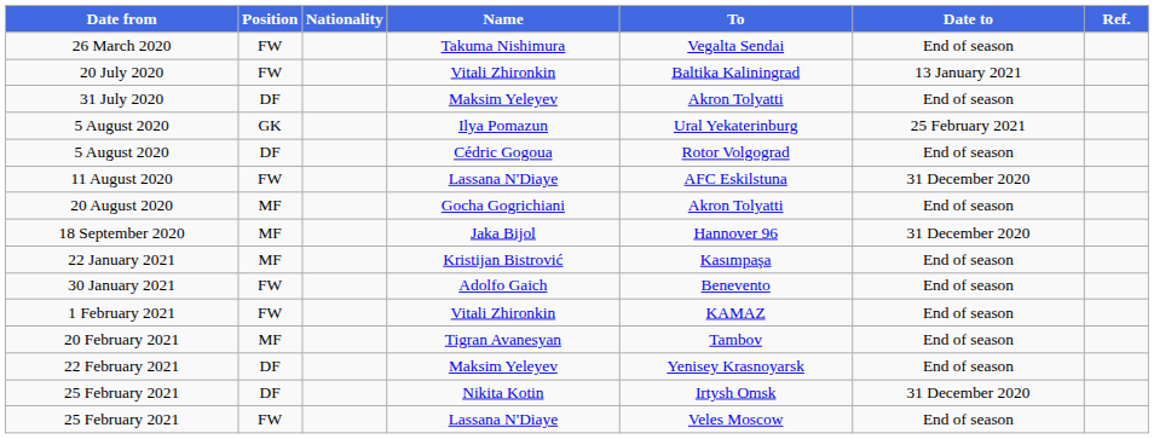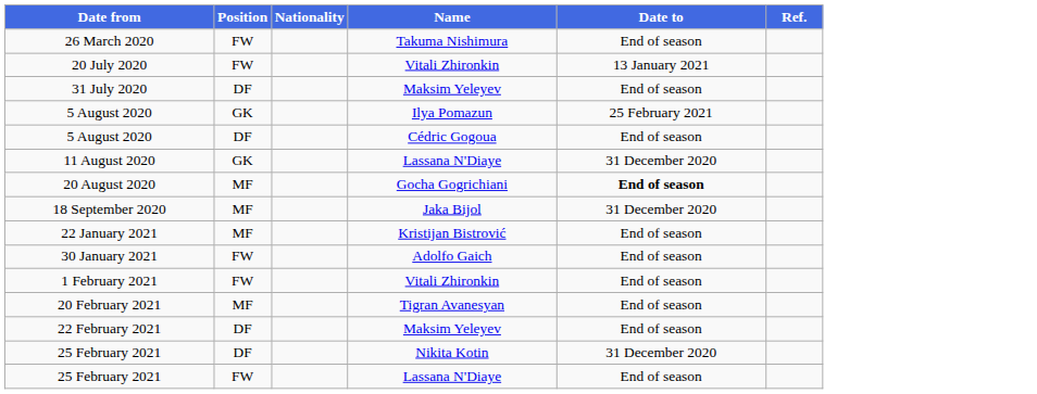- column: To | Vegalta Sendai | Baltika Kaliningrad | Akron Tolyatti | Ural Yekaterinburg | Rotor Volgograd | AFC Eskilstuna | Akron Tolyatti | Hannover 96 | Kasımpaşa | Benevento | KAMAZ | Tambov | Yenisey Krasnoyarsk | Irtysh Omsk | Veles Moscow
11 August 2020 | Position: FW -> GK
20 August 2020 | Date to: normal -> bold
